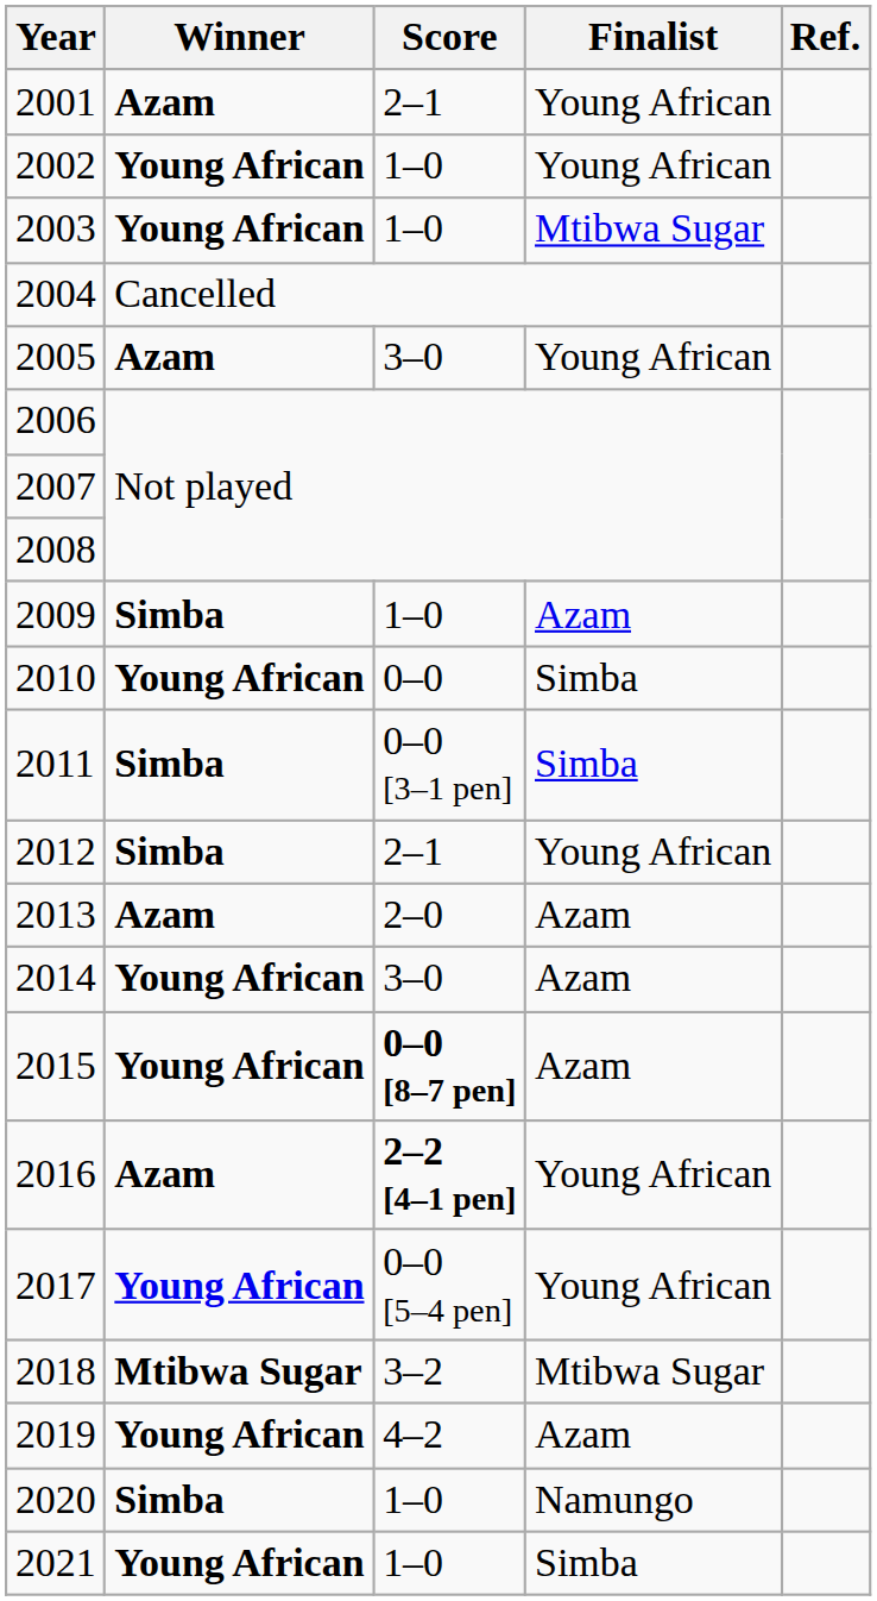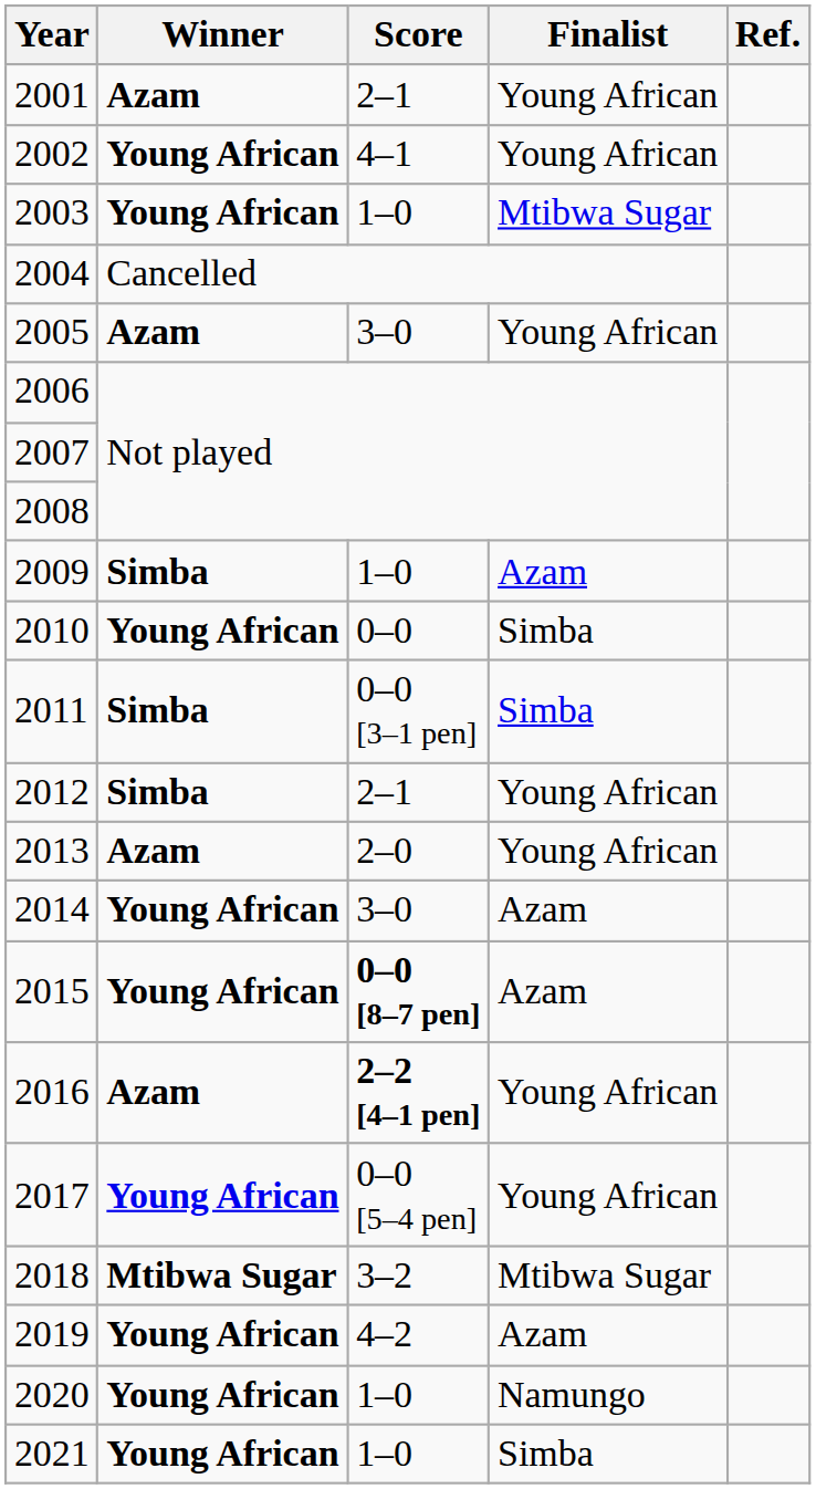2002 | Score: 1–0 -> 4–1
2013 | Finalist: Azam -> Young African
2020 | Winner: Simba -> Young African
